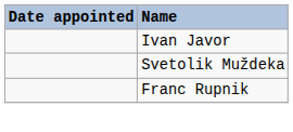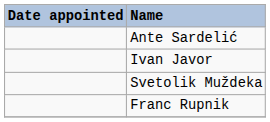+ row: Ante Sardelić
